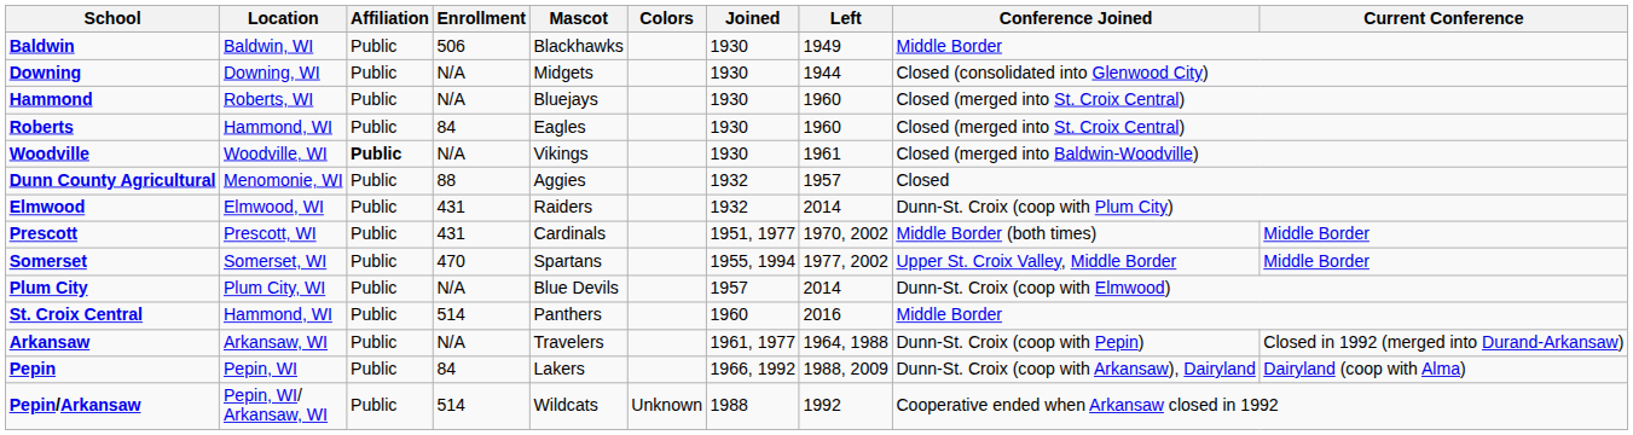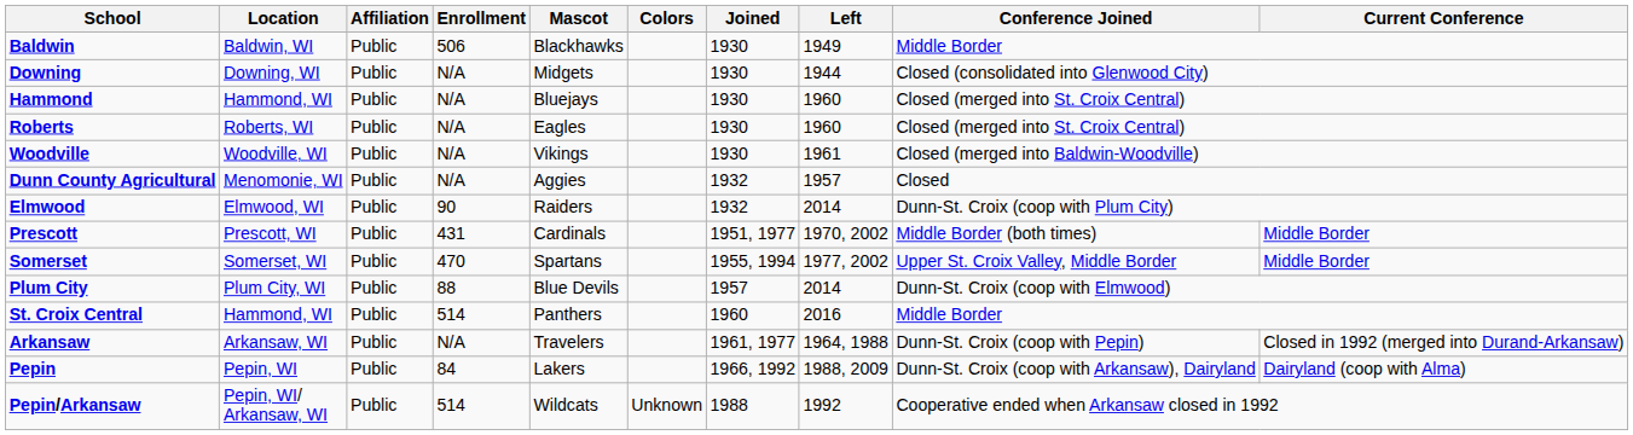Hammond | Location: Roberts, WI -> Hammond, WI
Roberts | Location: Hammond, WI -> Roberts, WI
Roberts | Enrollment: 84 -> N/A
Woodville | Affiliation: bold -> normal
Dunn County Agricultural | Enrollment: 88 -> N/A
Elmwood | Enrollment: 431 -> 90
Plum City | Enrollment: N/A -> 88
